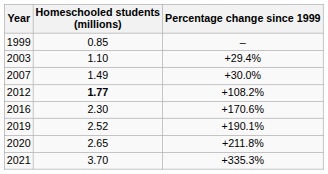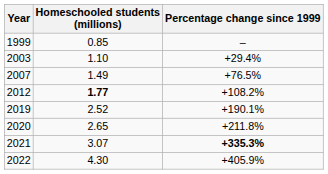2007 | Percentage change since 1999: +30.0% -> +76.5%
- row: 2016 | 2.30 | +170.6%
2021 | Homeschooled students (millions): 3.70 -> 3.07
2021 | Percentage change since 1999: normal -> bold
+ row: 2022 | 4.30 | +405.9%
